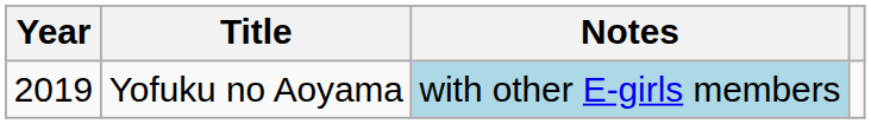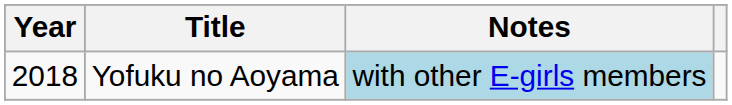Yofuku no Aoyama | Year: 2019 -> 2018
